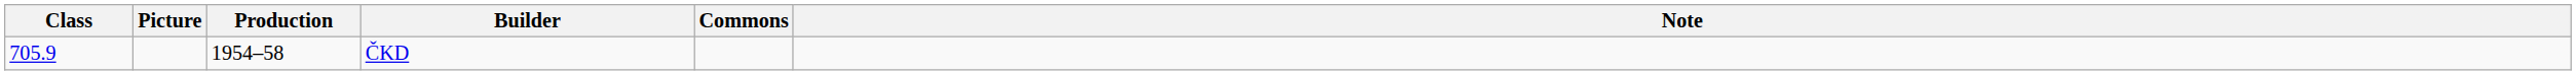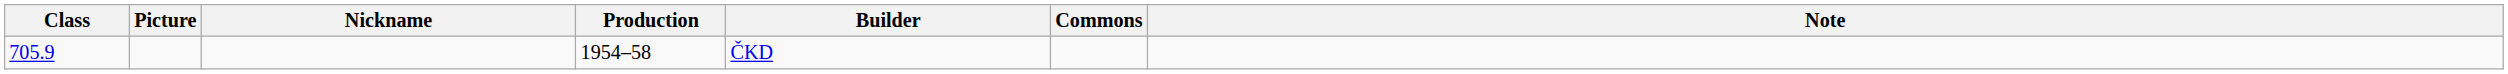+ column: Nickname
